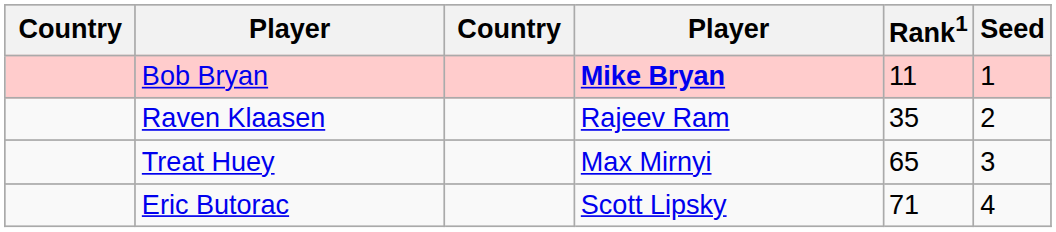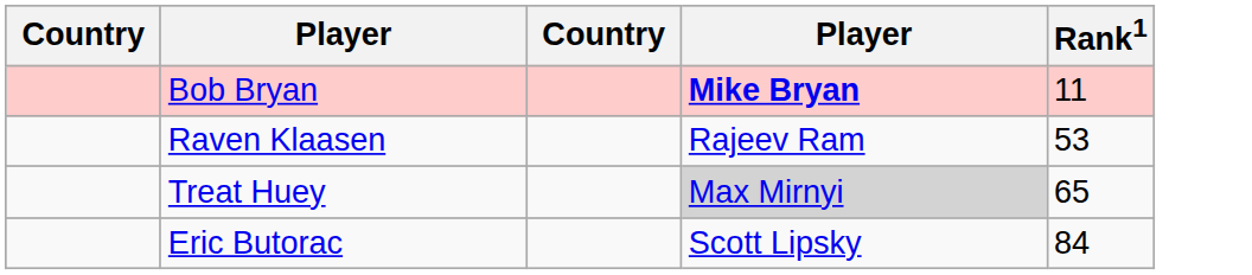- column: Seed | 1 | 2 | 3 | 4
Raven Klaasen | Rank1: 35 -> 53
Treat Huey | column 4: no background -> lightgrey background
Eric Butorac | Rank1: 71 -> 84
